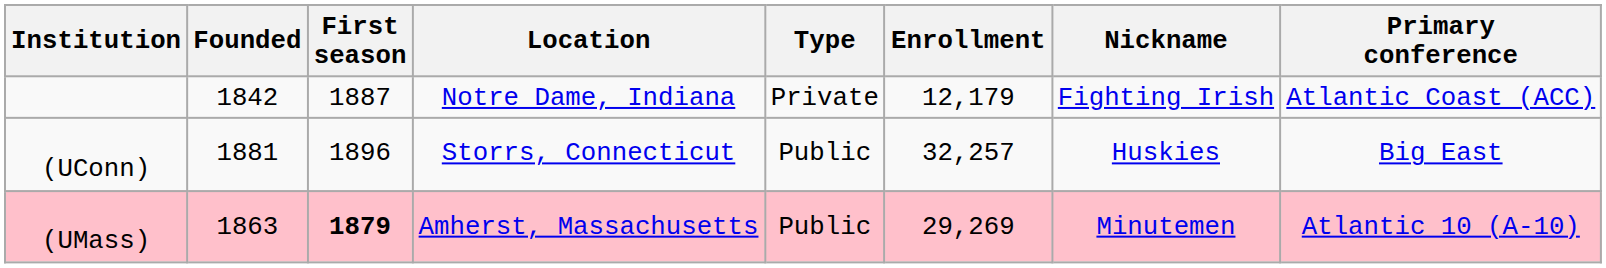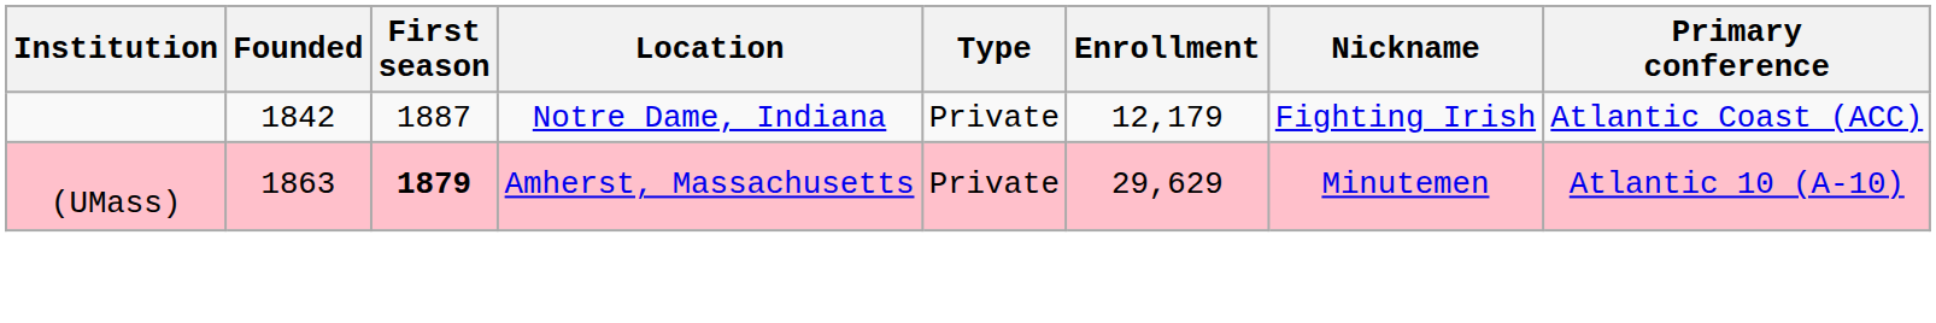- row: (UConn) | 1881 | 1896 | Storrs, Connecticut | Public | 32,257 | Huskies | Big East
(UMass) | Type: Public -> Private
(UMass) | Enrollment: 29,269 -> 29,629
